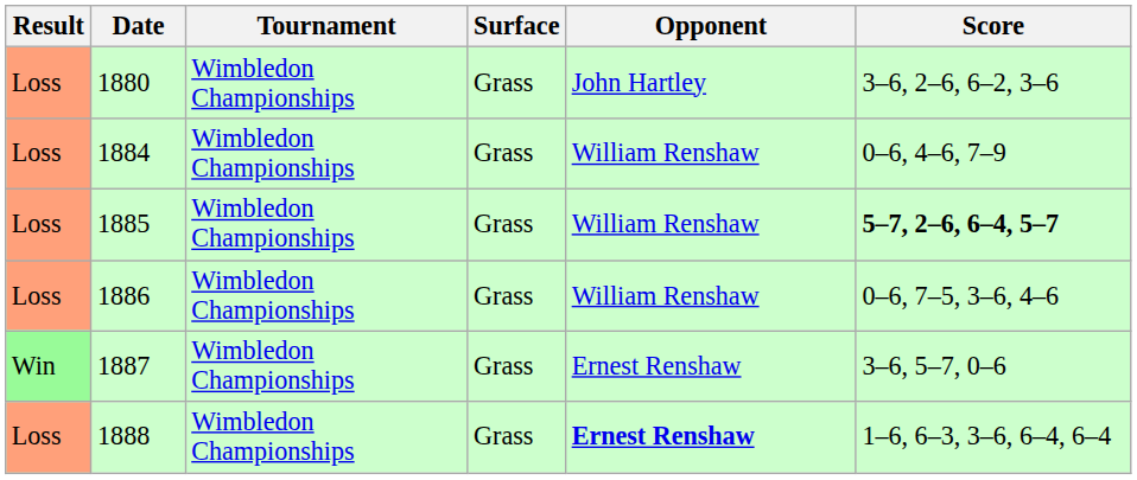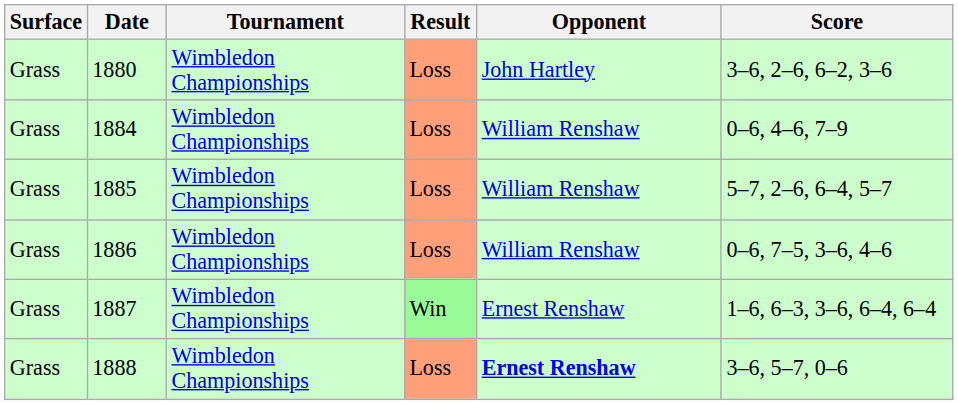columns swapped: Result <-> Surface
1885 | Score: bold -> normal
1887 | Score: 3–6, 5–7, 0–6 -> 1–6, 6–3, 3–6, 6–4, 6–4
1888 | Score: 1–6, 6–3, 3–6, 6–4, 6–4 -> 3–6, 5–7, 0–6
